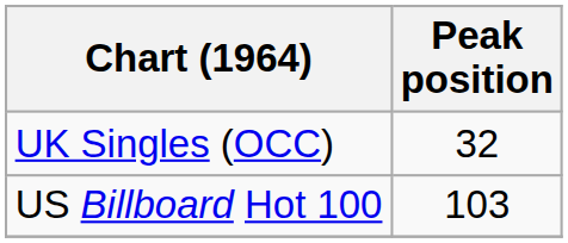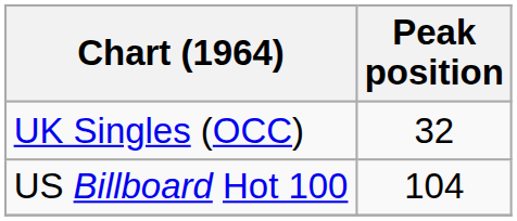US Billboard Hot 100 | Peak position: 103 -> 104
